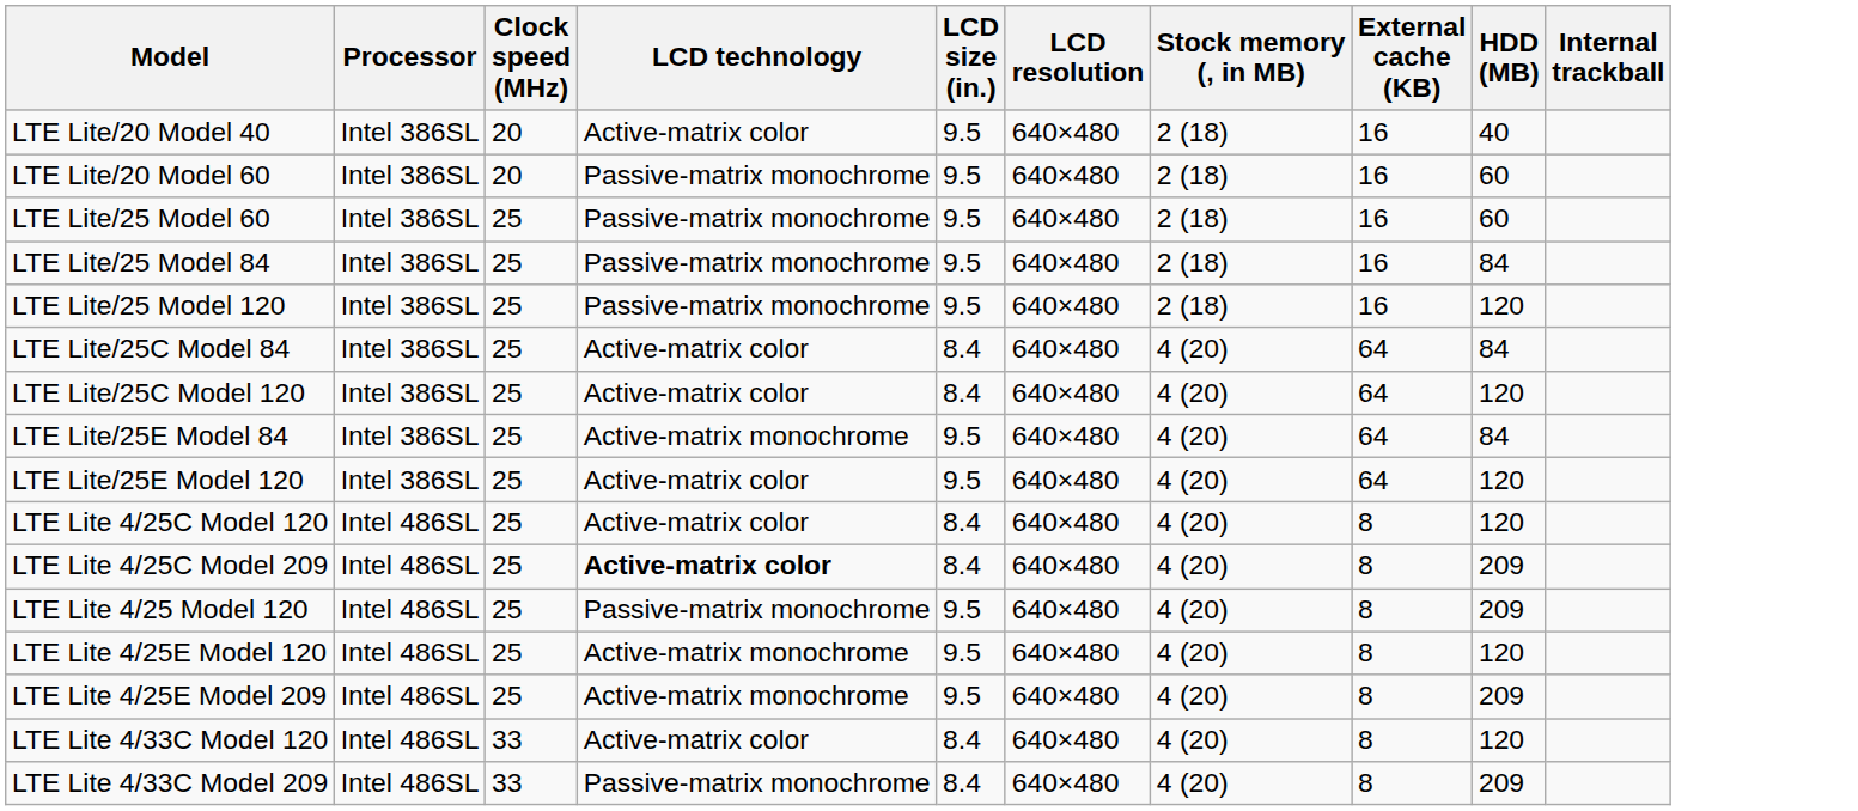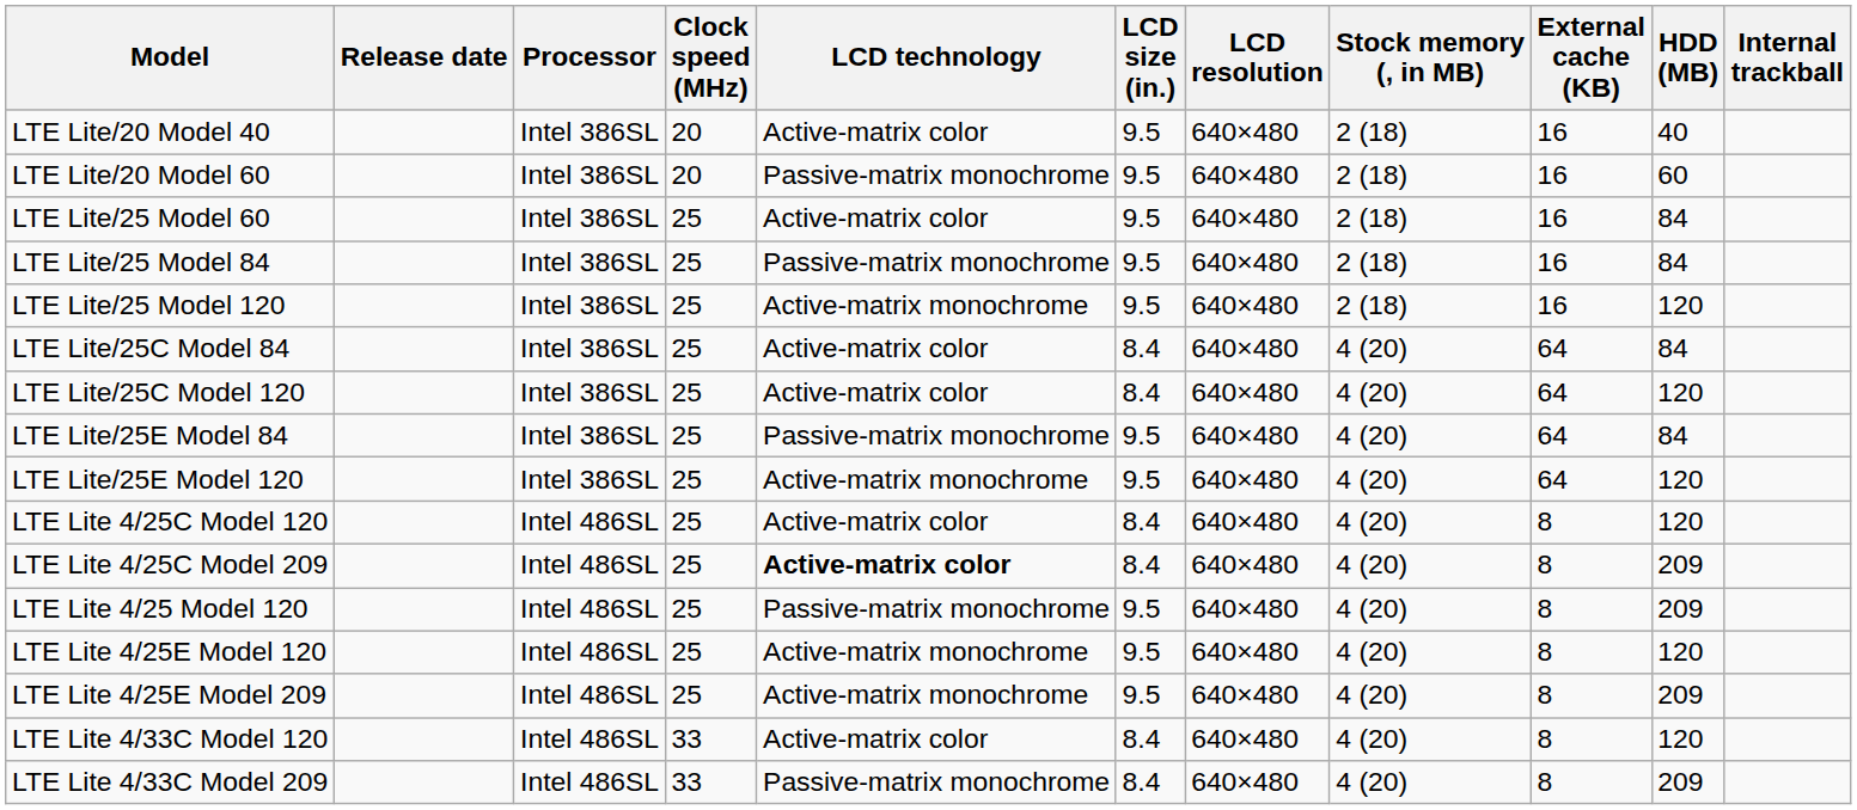+ column: Release date
LTE Lite/25 Model 60 | LCD technology: Passive-matrix monochrome -> Active-matrix color
LTE Lite/25 Model 60 | HDD (MB): 60 -> 84
LTE Lite/25 Model 120 | LCD technology: Passive-matrix monochrome -> Active-matrix monochrome
LTE Lite/25E Model 84 | LCD technology: Active-matrix monochrome -> Passive-matrix monochrome
LTE Lite/25E Model 120 | LCD technology: Active-matrix color -> Active-matrix monochrome
